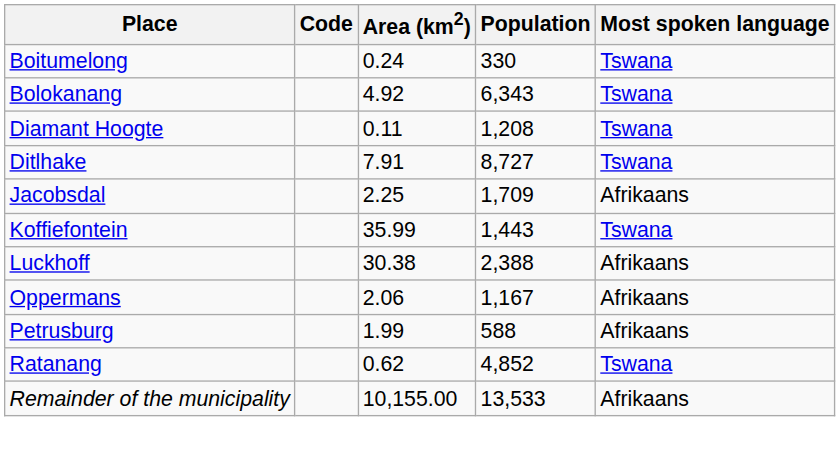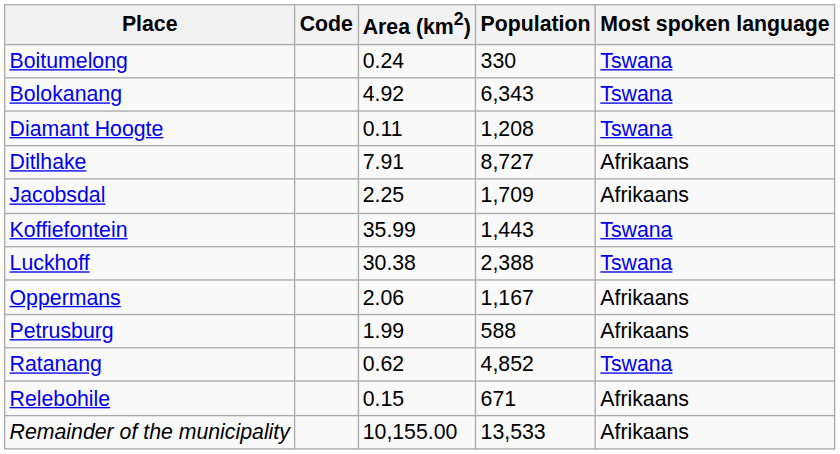Ditlhake | Most spoken language: Tswana -> Afrikaans
Luckhoff | Most spoken language: Afrikaans -> Tswana
+ row: Relebohile | 0.15 | 671 | Afrikaans
